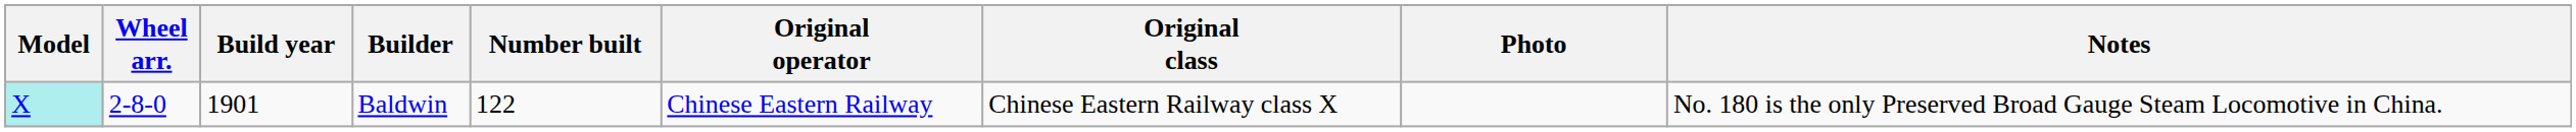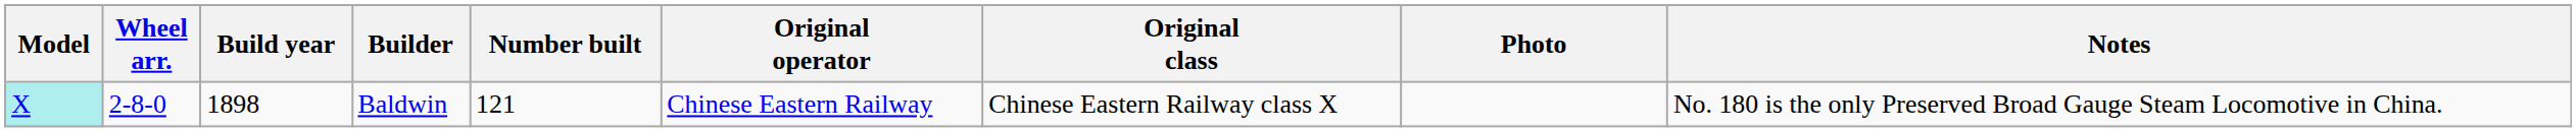Baldwin | Build year: 1901 -> 1898
Baldwin | Number built: 122 -> 121
